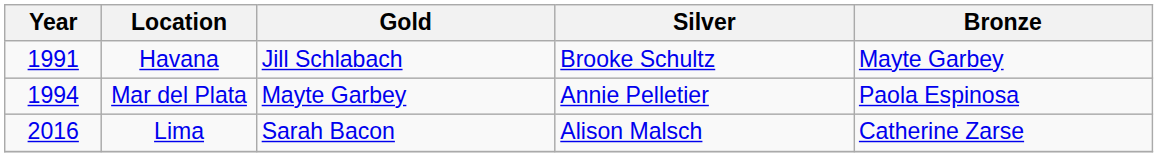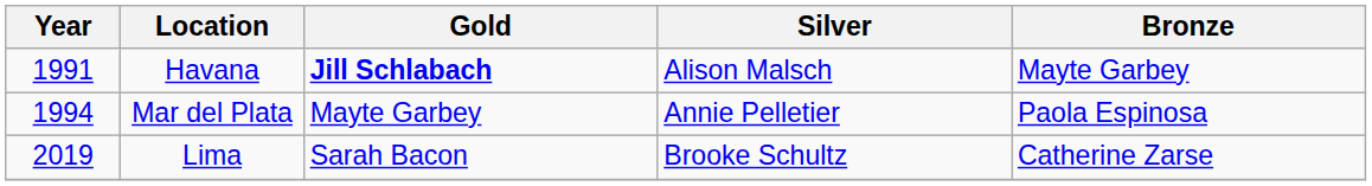Havana | Gold: normal -> bold
Havana | Silver: Brooke Schultz -> Alison Malsch
Lima | Year: 2016 -> 2019
Lima | Silver: Alison Malsch -> Brooke Schultz
